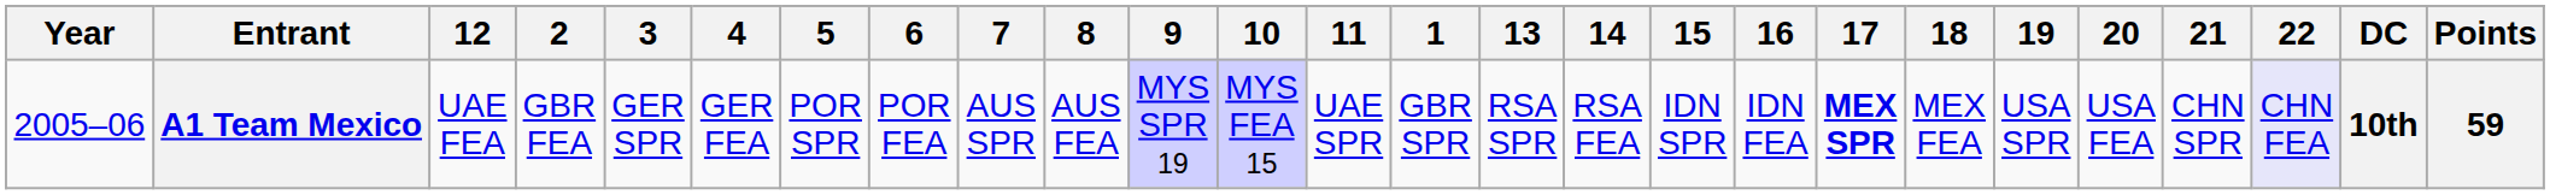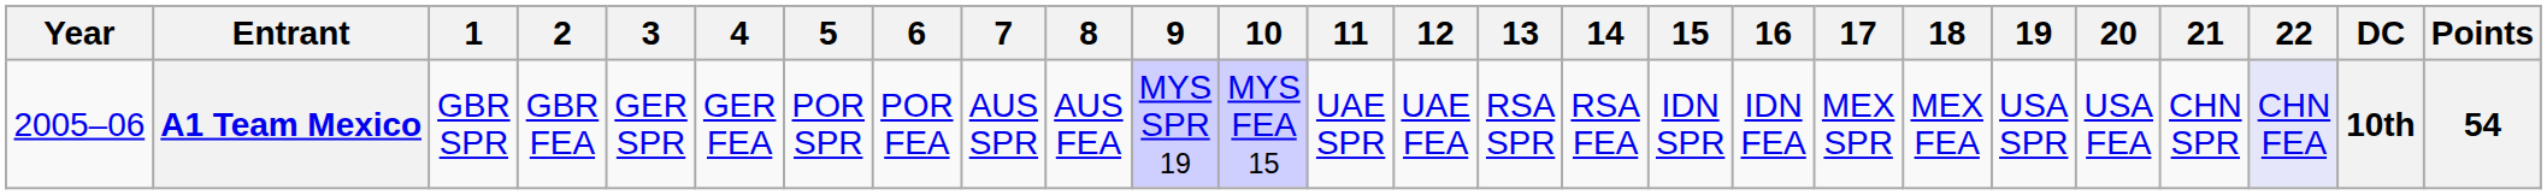columns swapped: 1 <-> 12
A1 Team Mexico | 17: bold -> normal
A1 Team Mexico | Points: 59 -> 54
